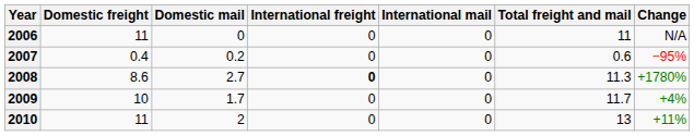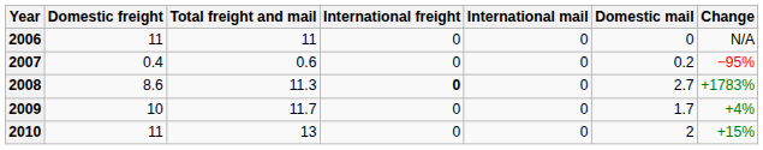columns swapped: Domestic mail <-> Total freight and mail
2008 | Change: +1780% -> +1783%
2010 | Change: +11% -> +15%
